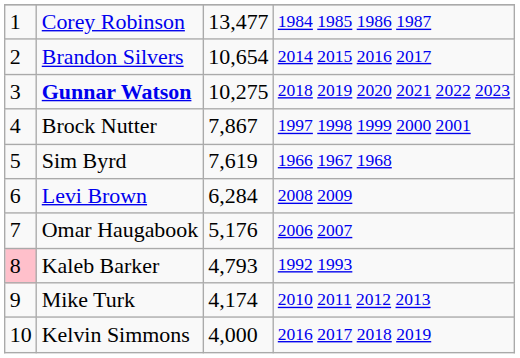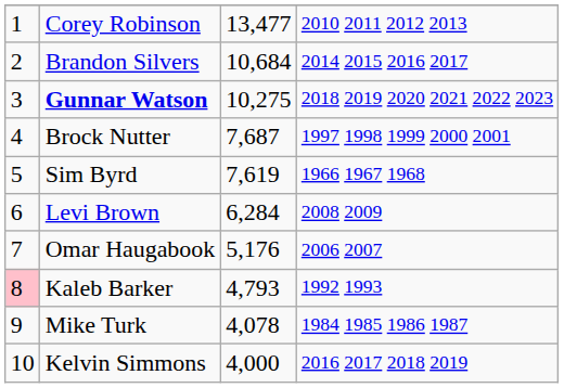Corey Robinson | column 4: 1984 1985 1986 1987 -> 2010 2011 2012 2013
Brandon Silvers | column 3: 10,654 -> 10,684
Brock Nutter | column 3: 7,867 -> 7,687
Mike Turk | column 3: 4,174 -> 4,078
Mike Turk | column 4: 2010 2011 2012 2013 -> 1984 1985 1986 1987
